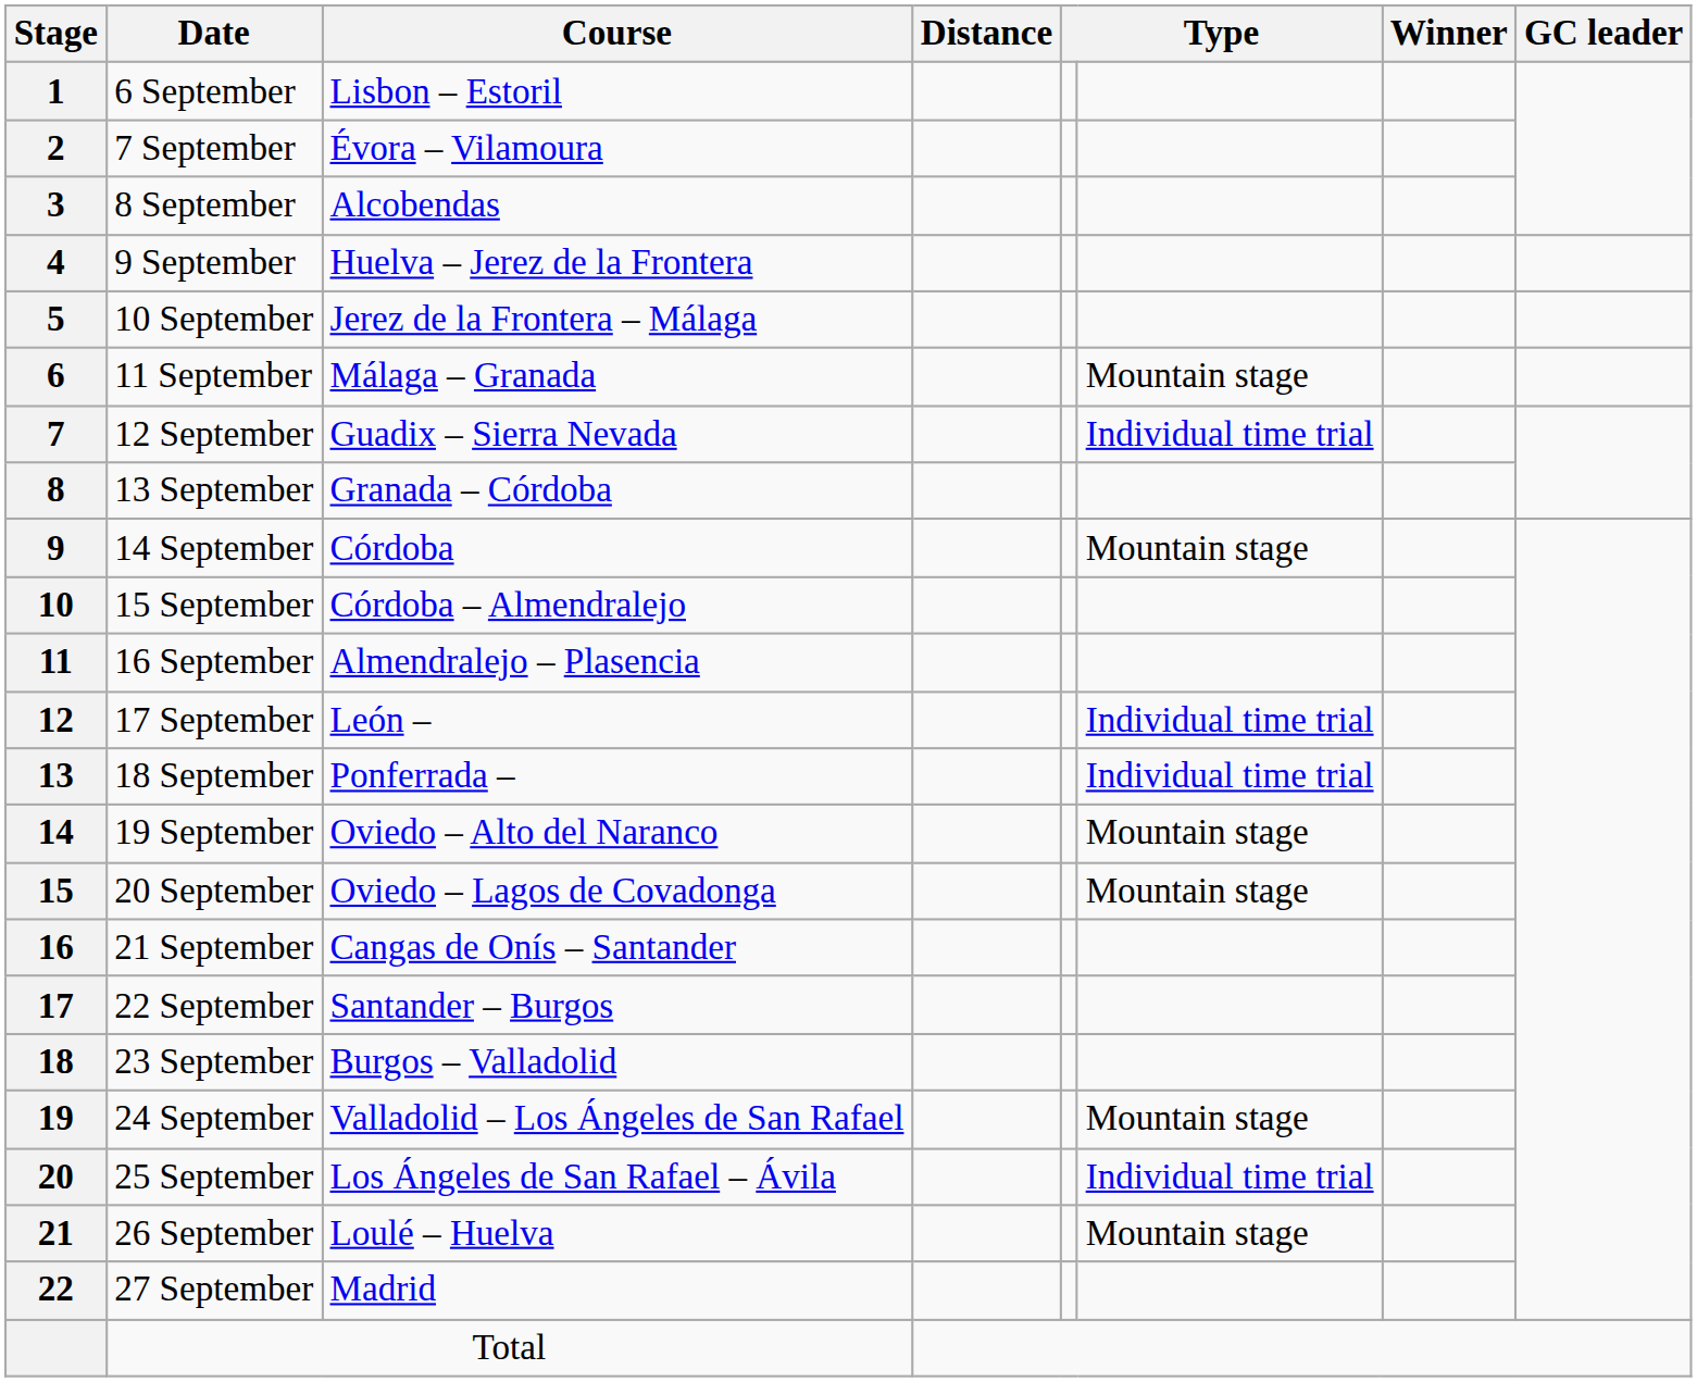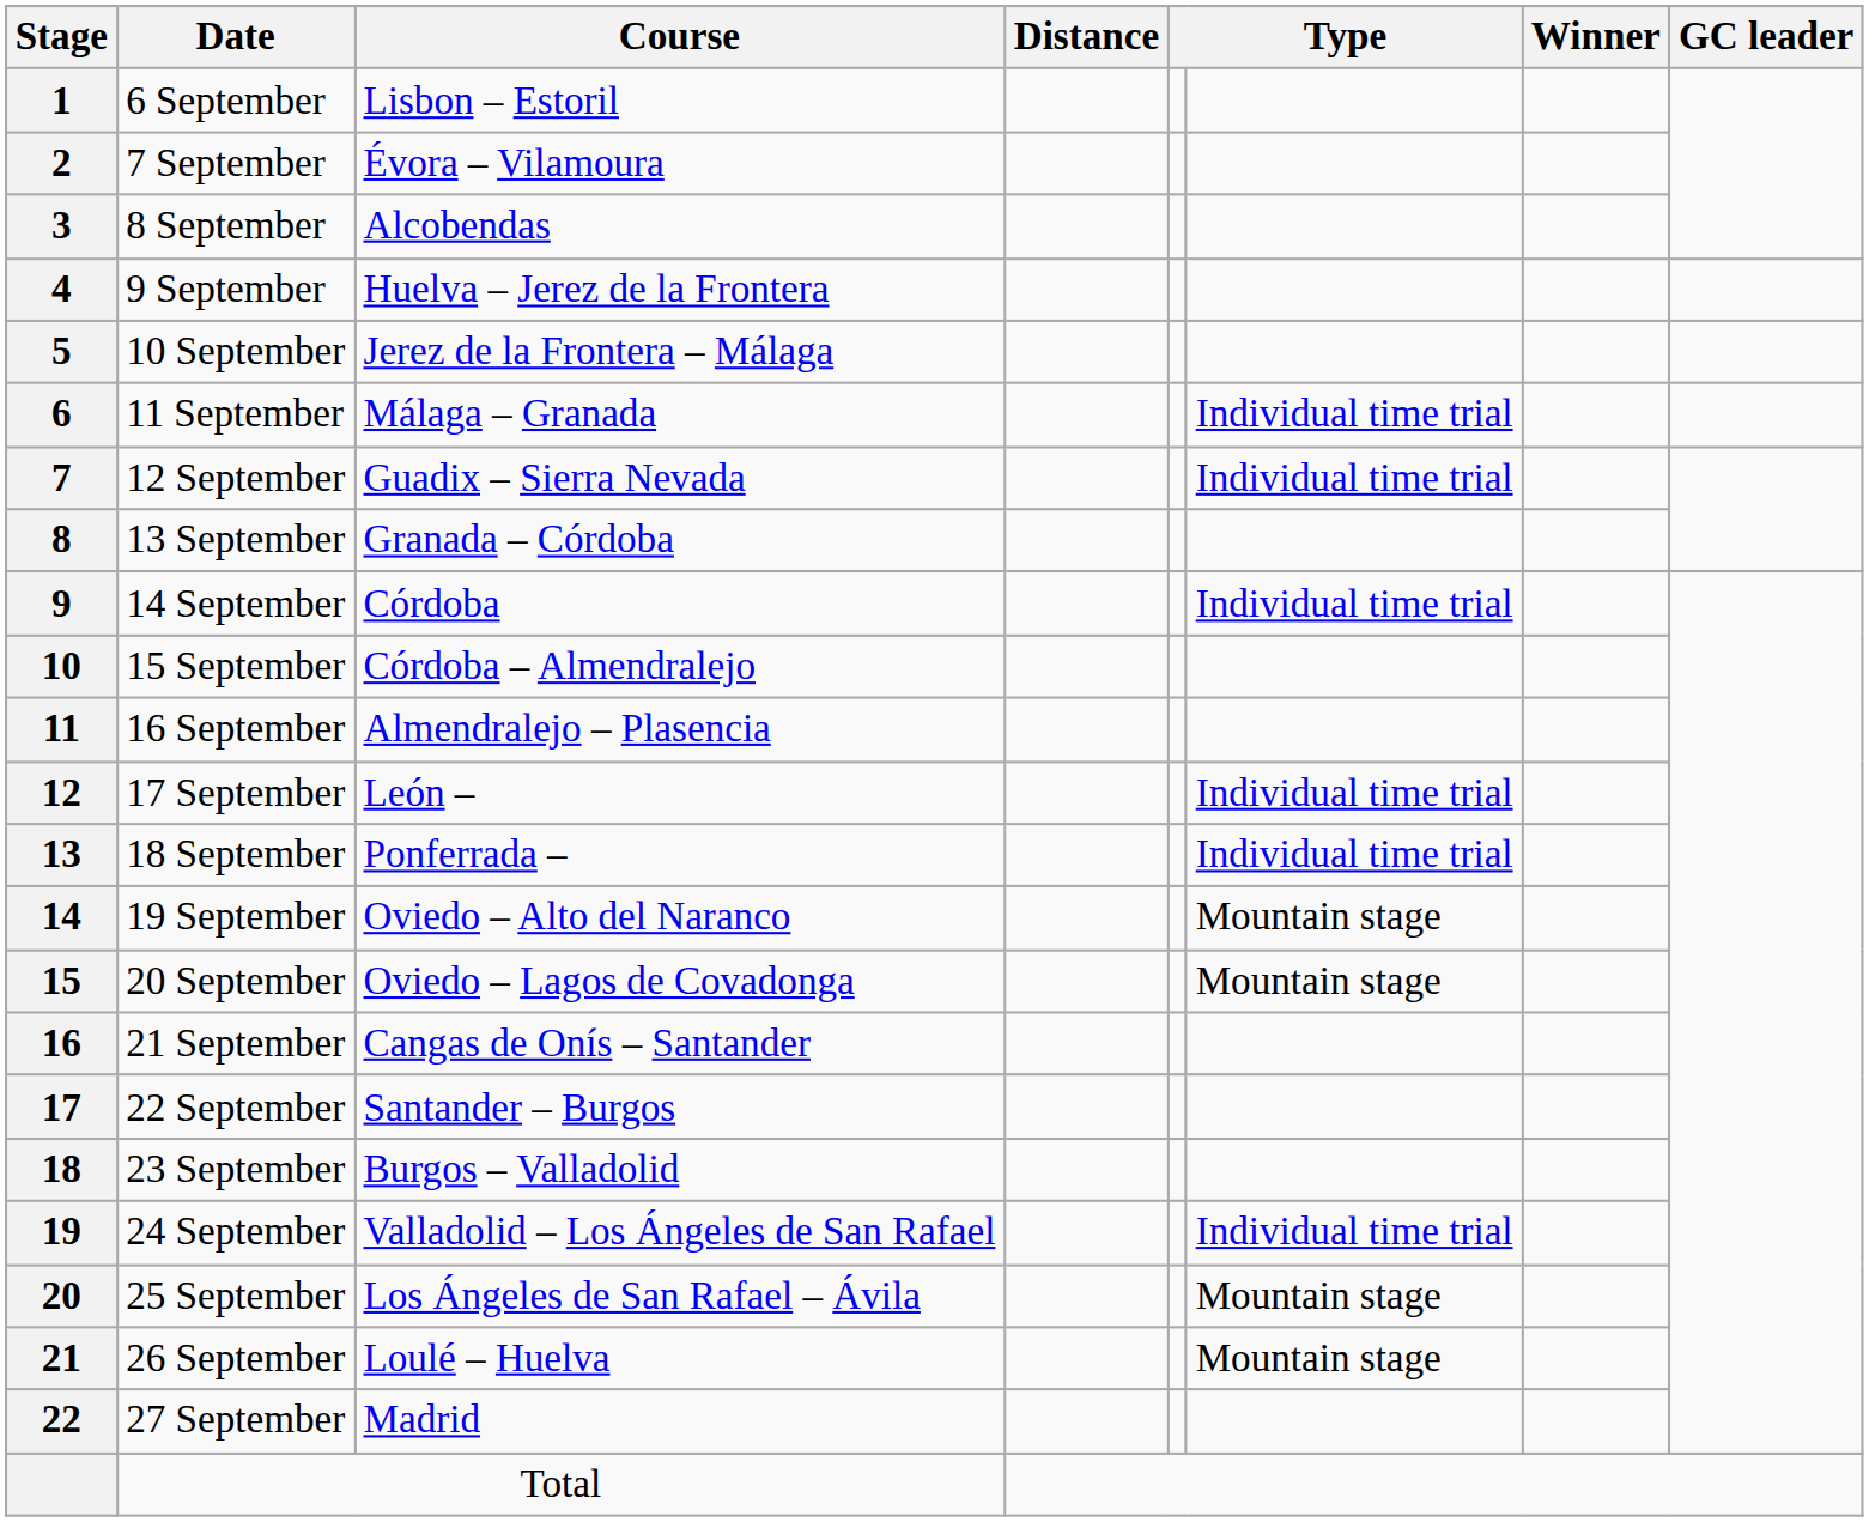11 September | column 6: Mountain stage -> Individual time trial
14 September | column 6: Mountain stage -> Individual time trial
24 September | column 6: Mountain stage -> Individual time trial
25 September | column 6: Individual time trial -> Mountain stage
